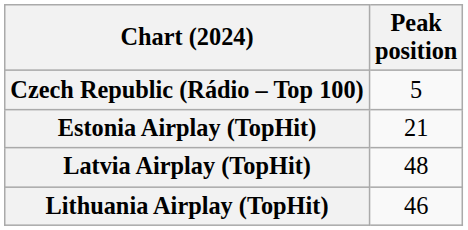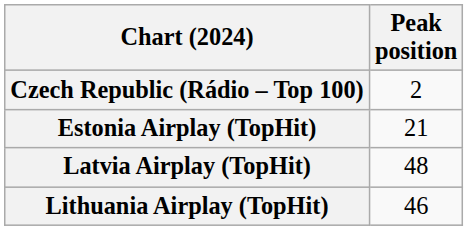Czech Republic (Rádio – Top 100) | Peak position: 5 -> 2
